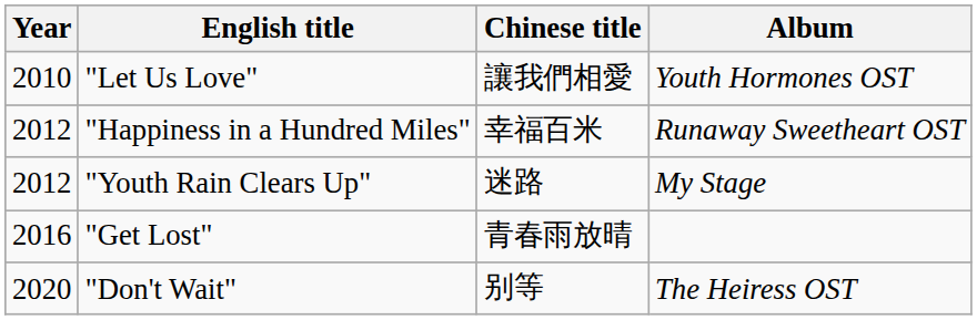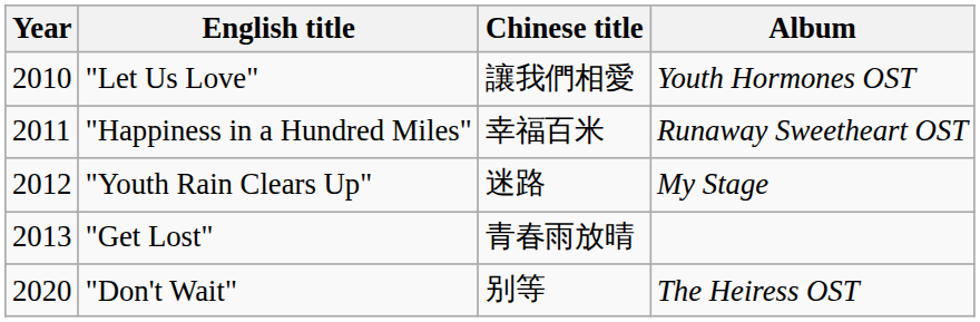"Happiness in a Hundred Miles" | Year: 2012 -> 2011
"Get Lost" | Year: 2016 -> 2013
